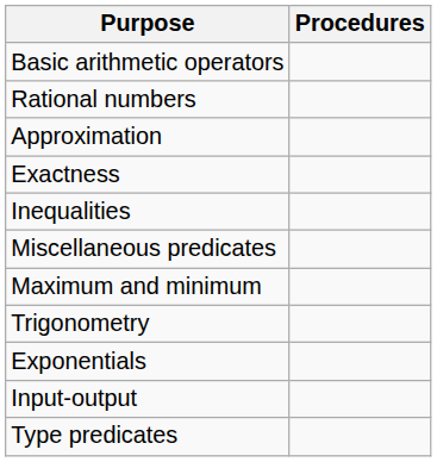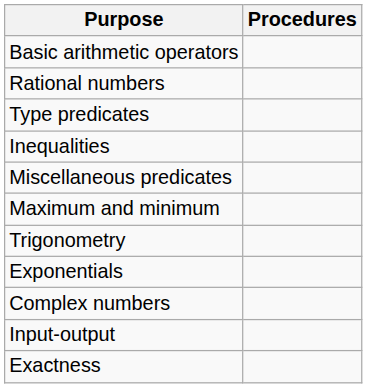- row: Approximation
rows swapped: Exactness <-> Type predicates
+ row: Complex numbers
